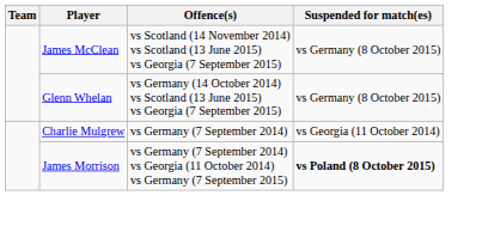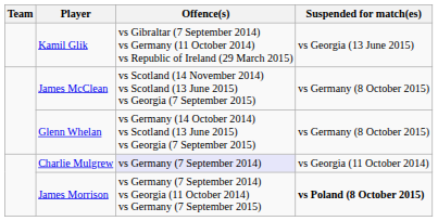+ row: Kamil Glik | vs Gibraltar (7 September 2014) vs Germany (11 October 2014) vs Republic of Ireland (29 March 2015) | vs Georgia (13 June 2015)
Charlie Mulgrew | Offence(s): no background -> lavender background
